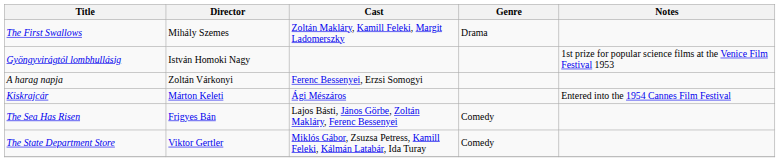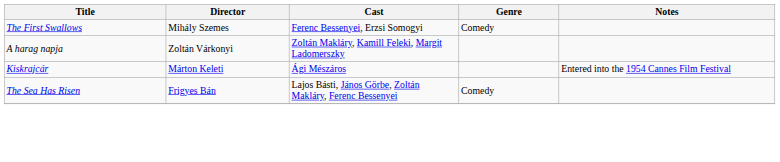The First Swallows | Cast: Zoltán Makláry, Kamill Feleki, Margit Ladomerszky -> Ferenc Bessenyei, Erzsi Somogyi
The First Swallows | Genre: Drama -> Comedy
- row: Gyöngyvirágtól lombhullásig | István Homoki Nagy | 1st prize for popular science films at the Venice Film Festival 1953
A harag napja | Cast: Ferenc Bessenyei, Erzsi Somogyi -> Zoltán Makláry, Kamill Feleki, Margit Ladomerszky
- row: The State Department Store | Viktor Gertler | Miklós Gábor, Zsuzsa Petress, Kamill Feleki, Kálmán Latabár, Ida Turay | Comedy
